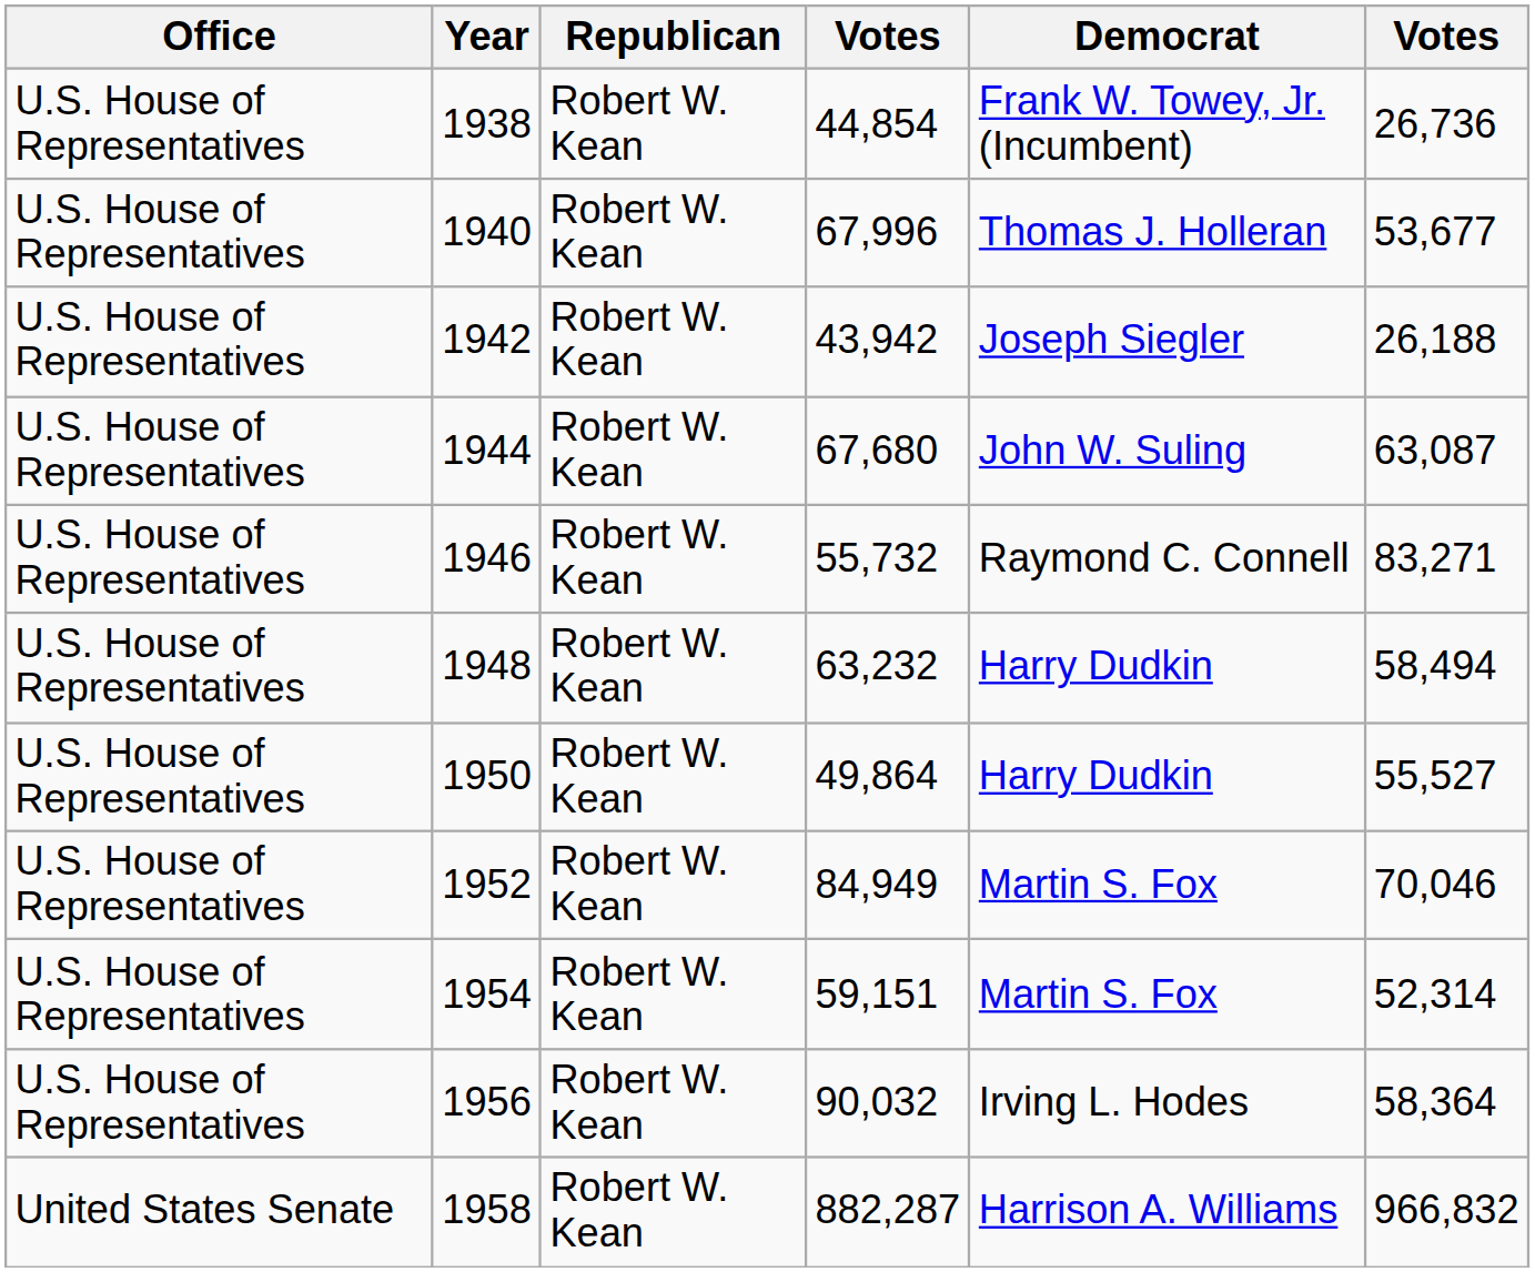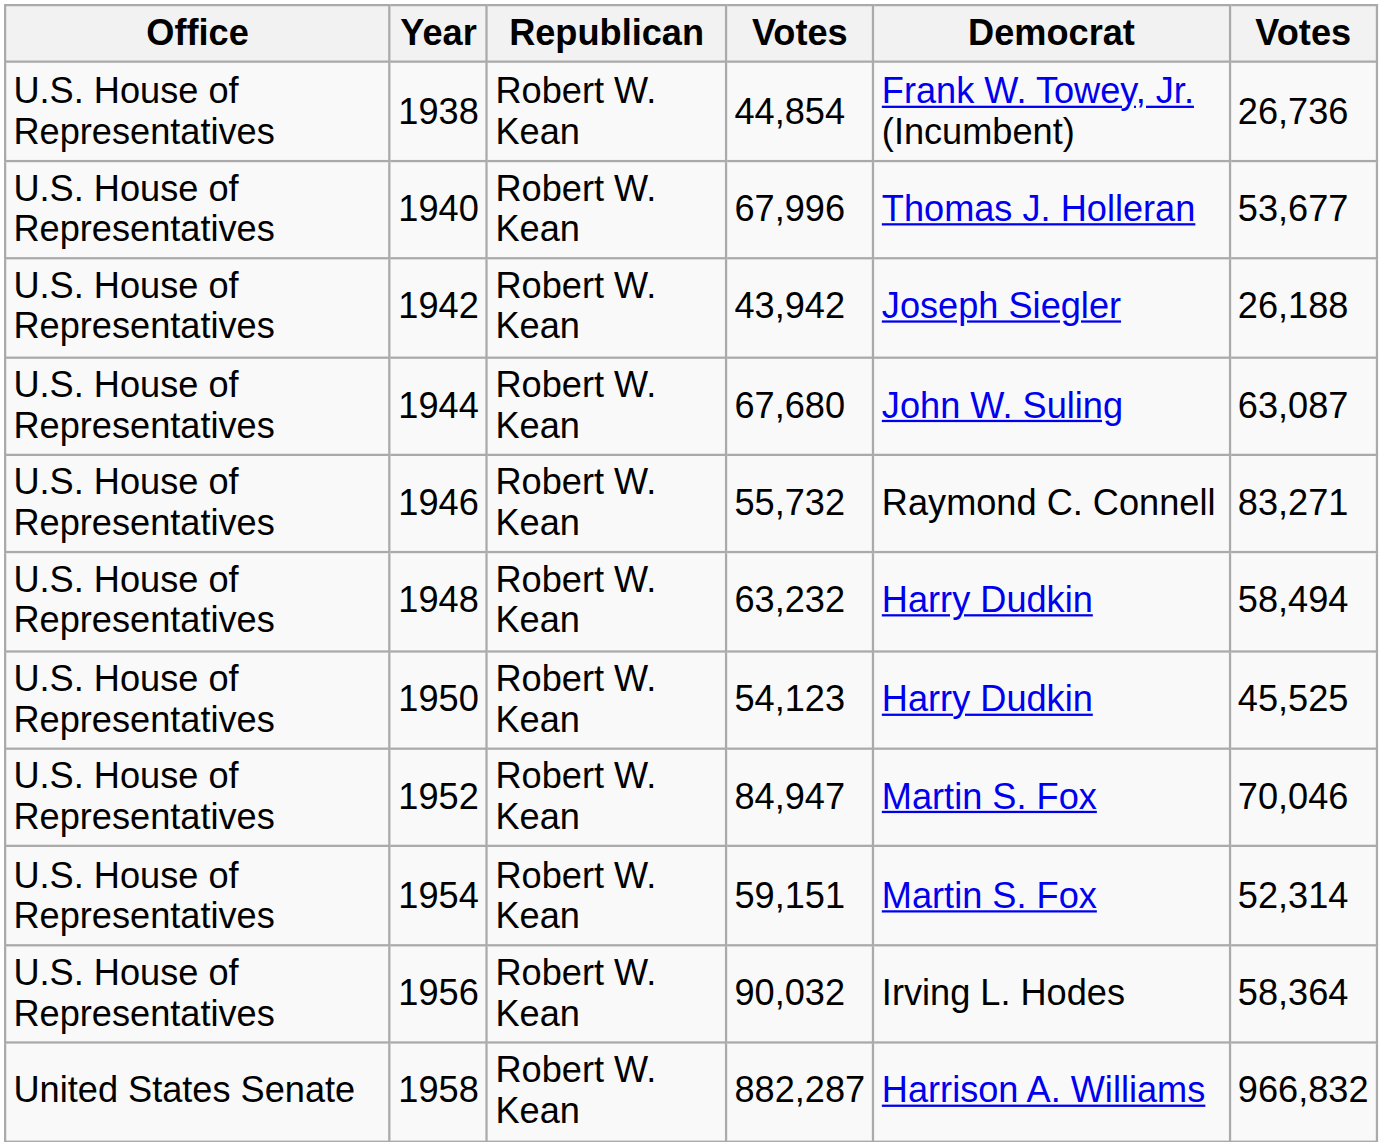1950 | column 4: 49,864 -> 54,123
1950 | column 6: 55,527 -> 45,525
1952 | column 4: 84,949 -> 84,947
